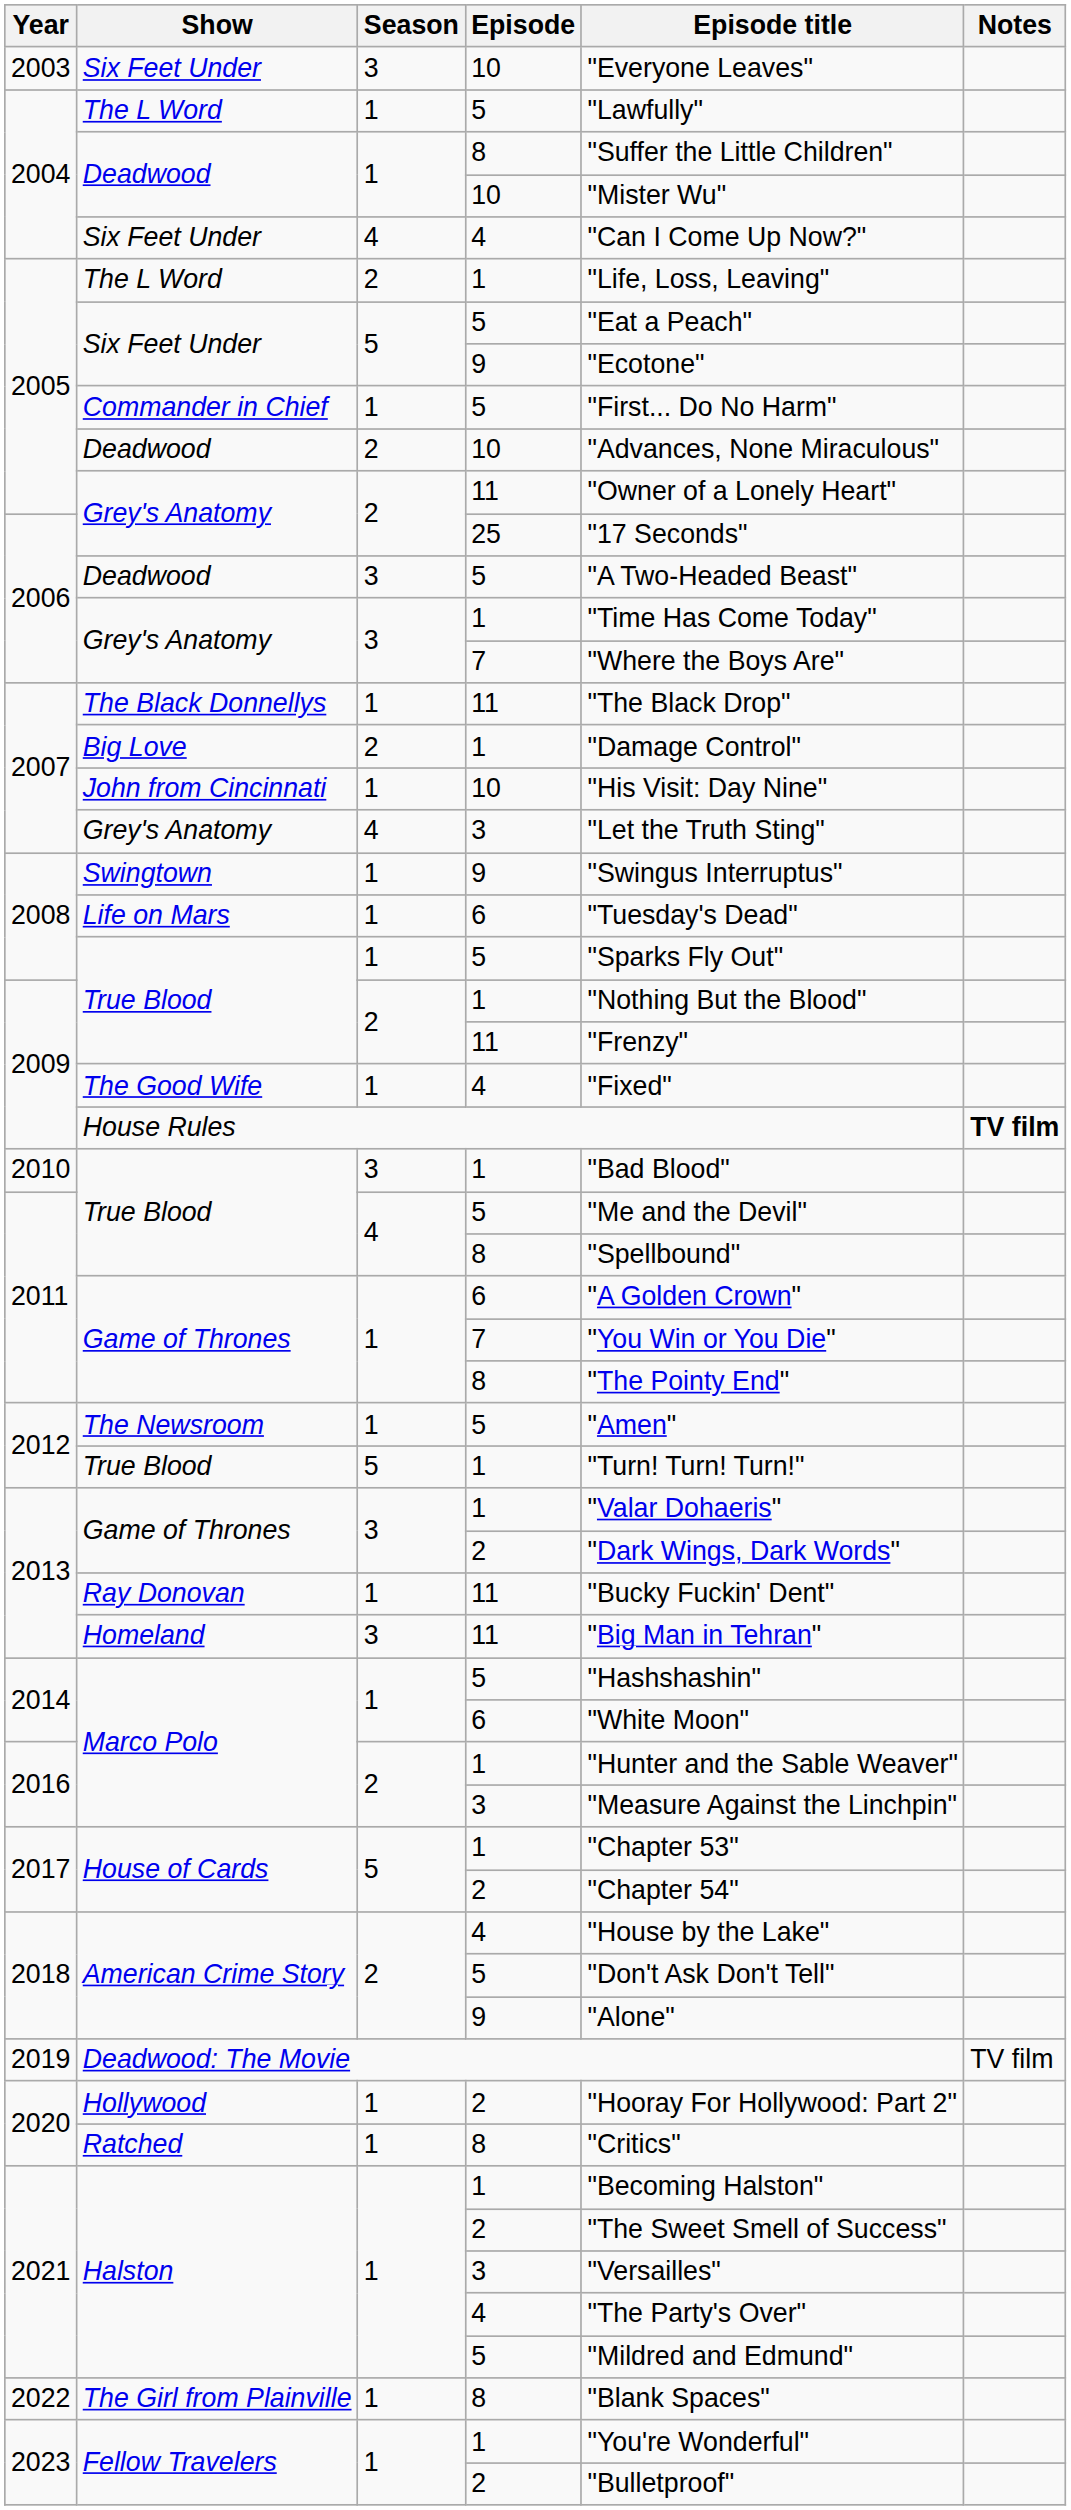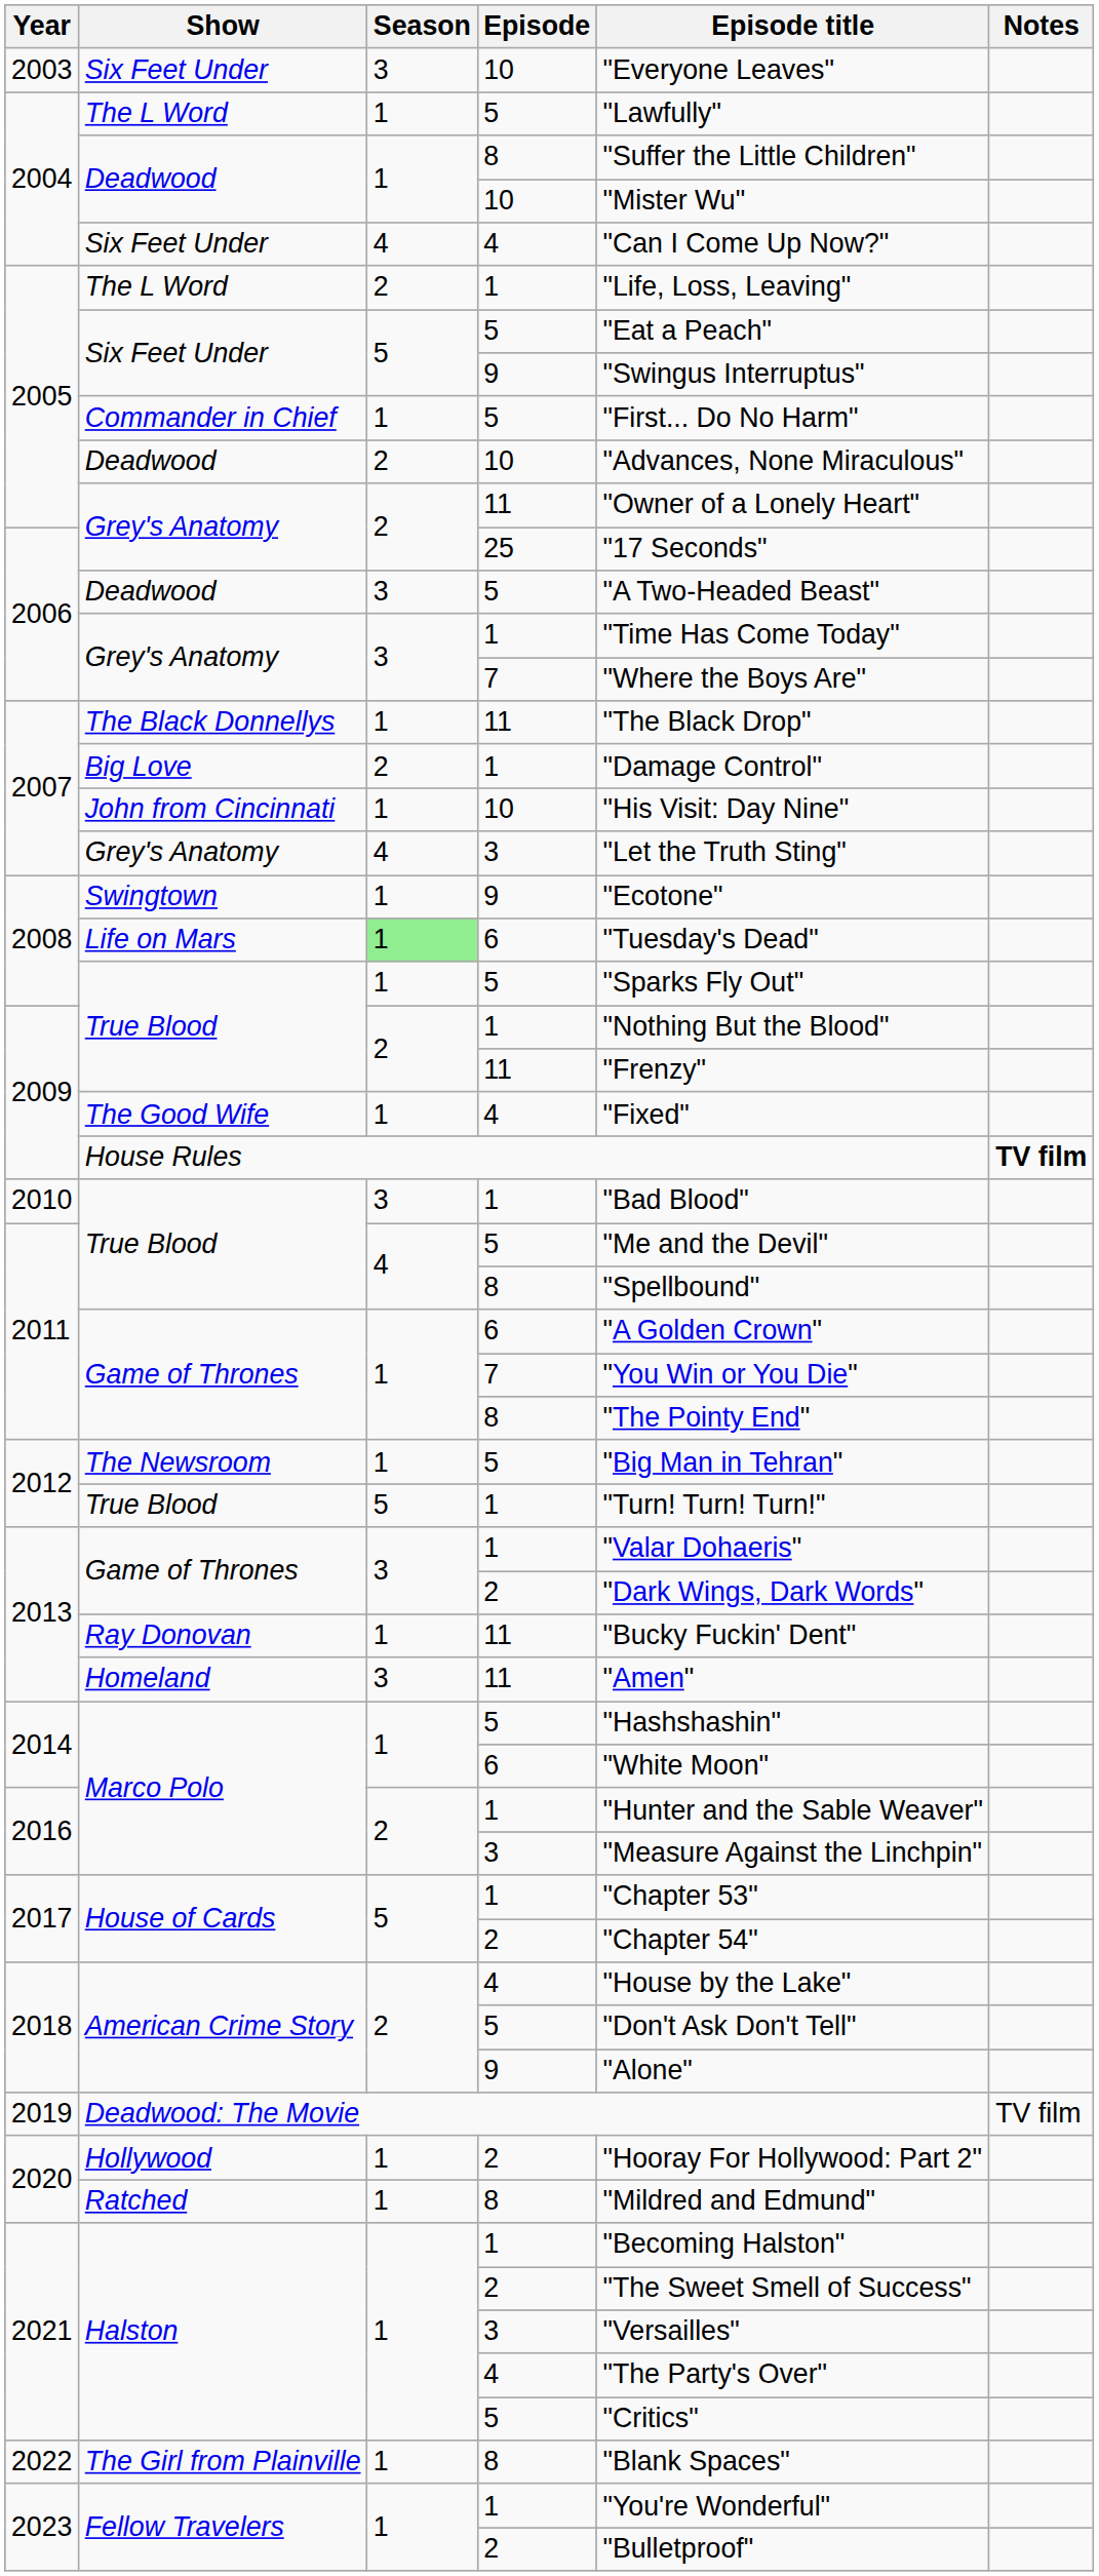Six Feet Under / 9 | Episode title: "Ecotone" -> "Swingus Interruptus"
Swingtown | Episode title: "Swingus Interruptus" -> "Ecotone"
Life on Mars | Season: no background -> lightgreen background
The Newsroom | Episode title: "Amen" -> "Big Man in Tehran"
Homeland | Episode title: "Big Man in Tehran" -> "Amen"
Ratched | Episode title: "Critics" -> "Mildred and Edmund"
Halston / 5 | Episode title: "Mildred and Edmund" -> "Critics"
